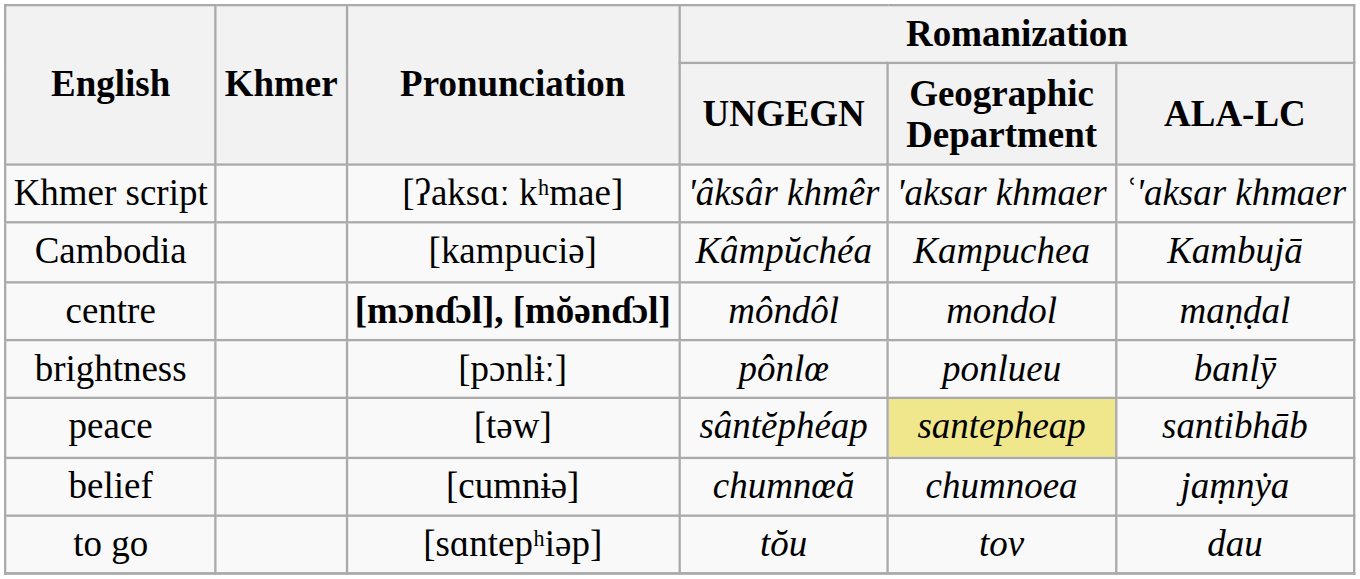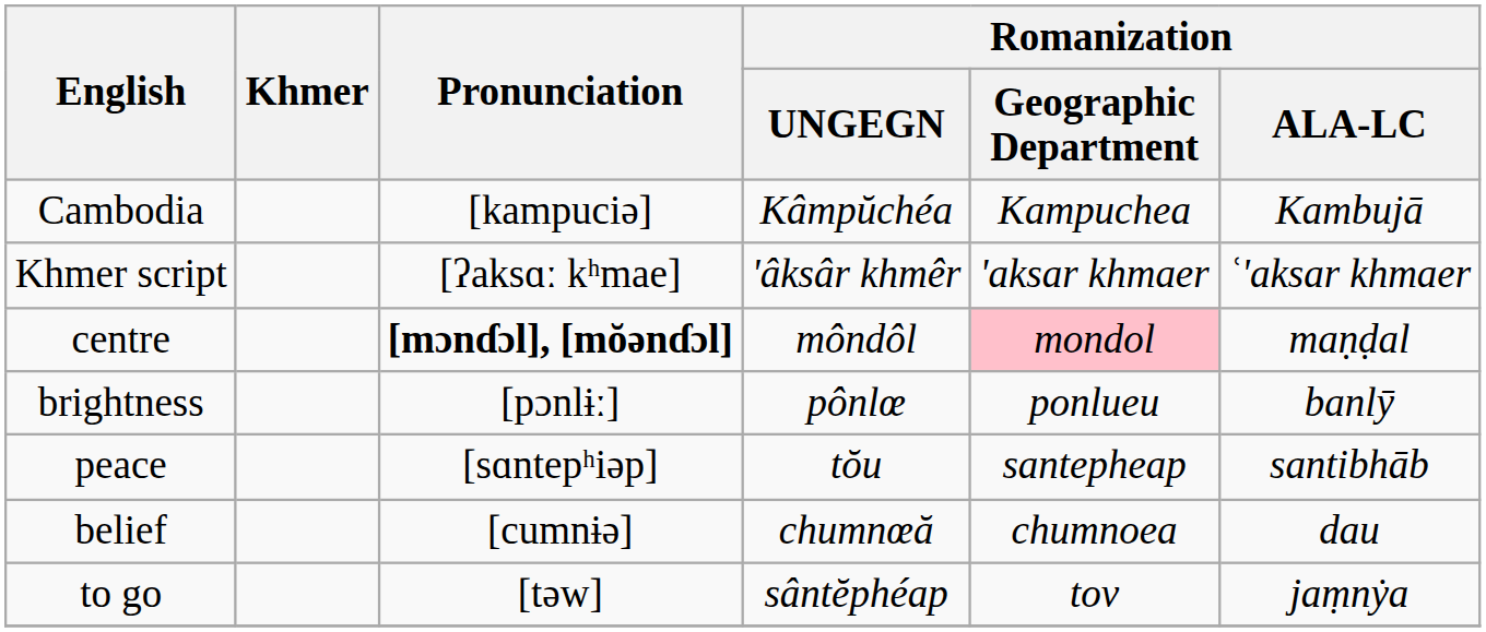rows swapped: Khmer script <-> Cambodia
centre | Romanization / Geographic Department: no background -> pink background
peace | Pronunciation: [təw] -> [sɑntepʰiəp]
peace | Romanization / UNGEGN: sântĕphéap -> tŏu
peace | Romanization / Geographic Department: khaki background -> no background
belief | Romanization / ALA-LC: jaṃnẏa -> dau
to go | Pronunciation: [sɑntepʰiəp] -> [təw]
to go | Romanization / UNGEGN: tŏu -> sântĕphéap
to go | Romanization / ALA-LC: dau -> jaṃnẏa
